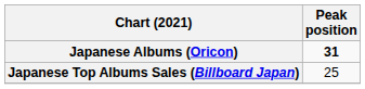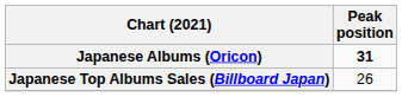Japanese Top Albums Sales (Billboard Japan) | Peak position: 25 -> 26
